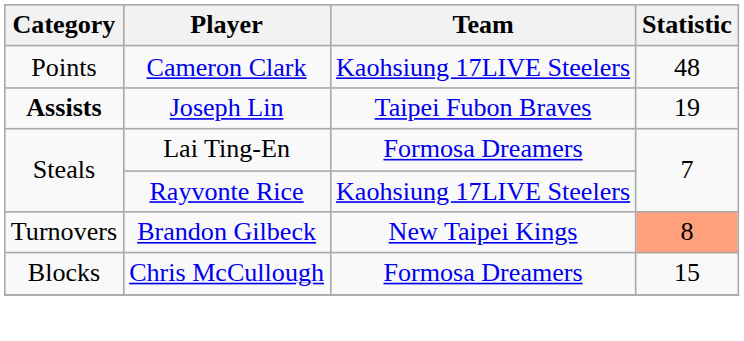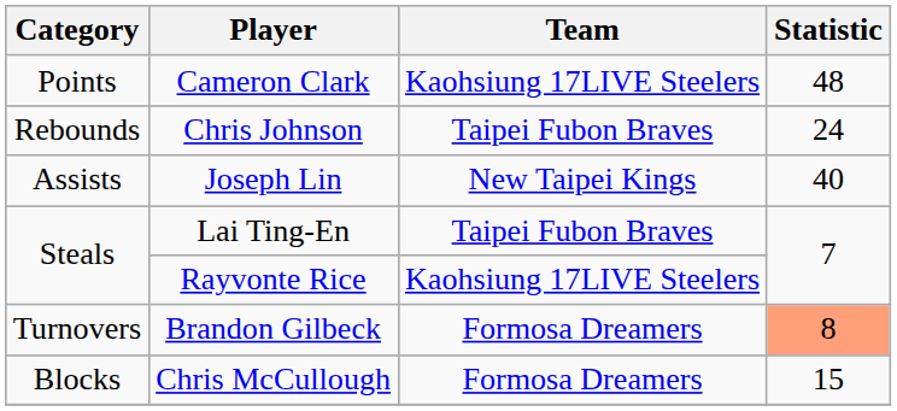+ row: Rebounds | Chris Johnson | Taipei Fubon Braves | 24
Joseph Lin | Category: bold -> normal
Joseph Lin | Team: Taipei Fubon Braves -> New Taipei Kings
Joseph Lin | Statistic: 19 -> 40
Lai Ting-En | Team: Formosa Dreamers -> Taipei Fubon Braves
Brandon Gilbeck | Team: New Taipei Kings -> Formosa Dreamers
